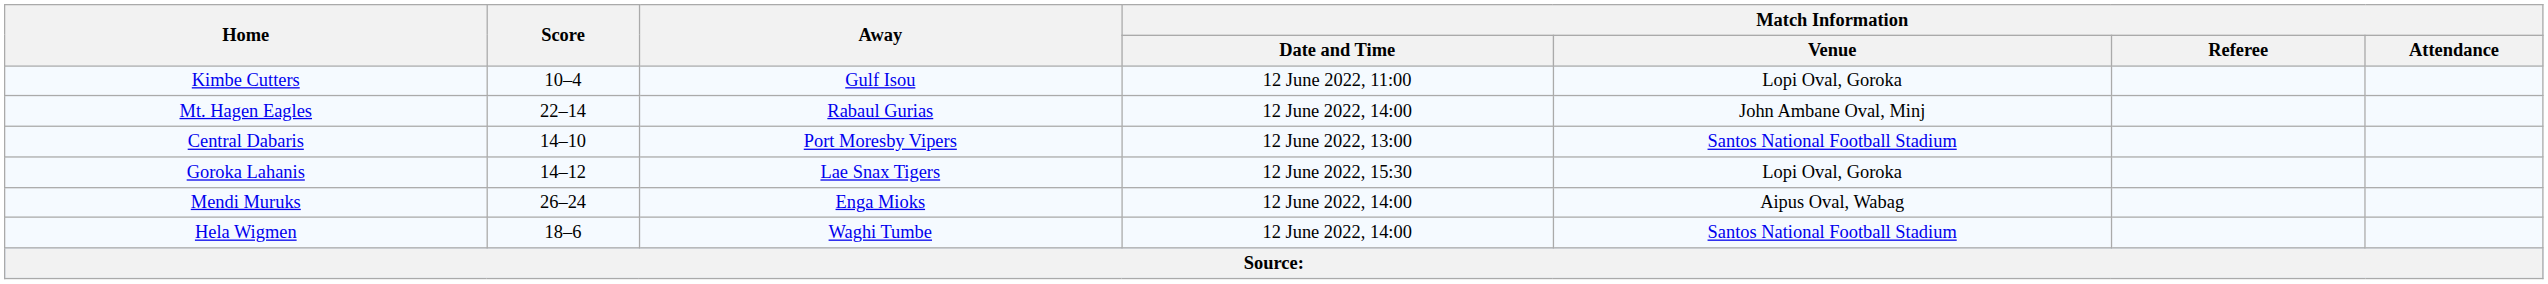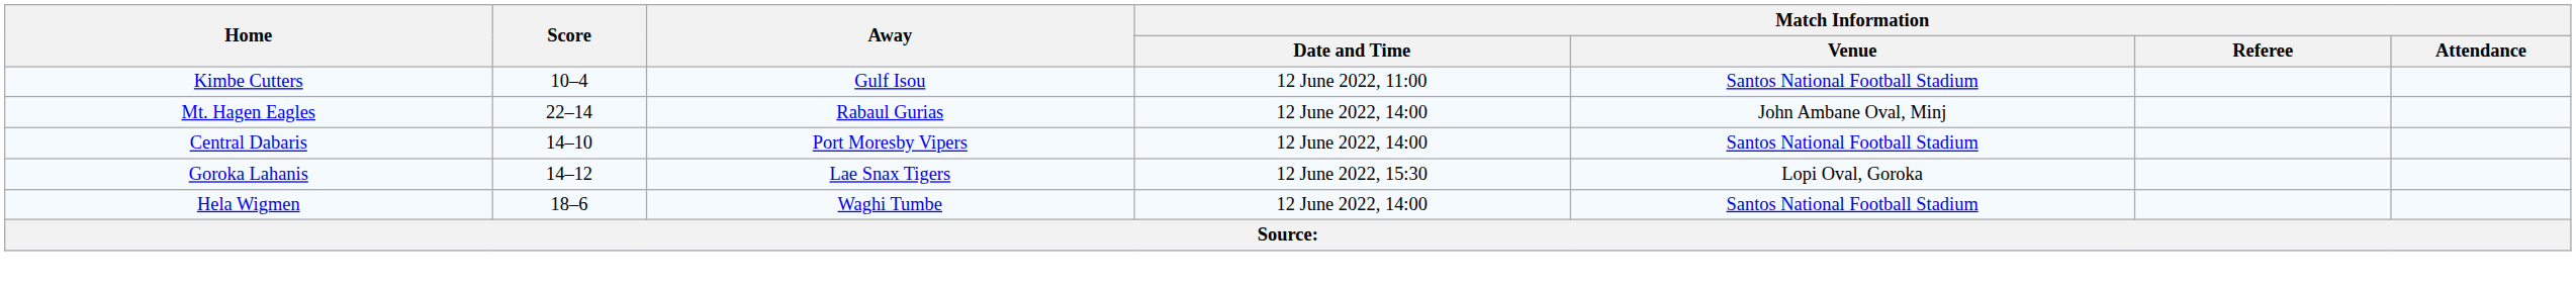Kimbe Cutters | Match Information / Venue: Lopi Oval, Goroka -> Santos National Football Stadium
Central Dabaris | Match Information / Date and Time: 12 June 2022, 13:00 -> 12 June 2022, 14:00
- row: Mendi Muruks | 26–24 | Enga Mioks | 12 June 2022, 14:00 | Aipus Oval, Wabag
